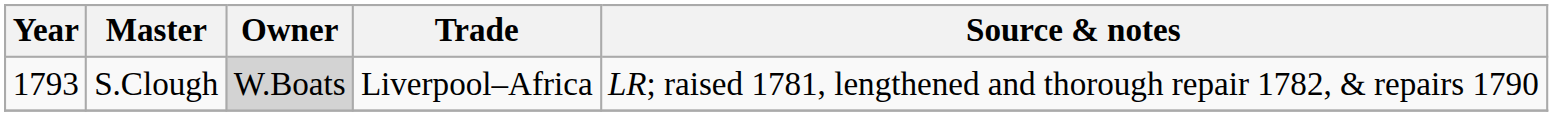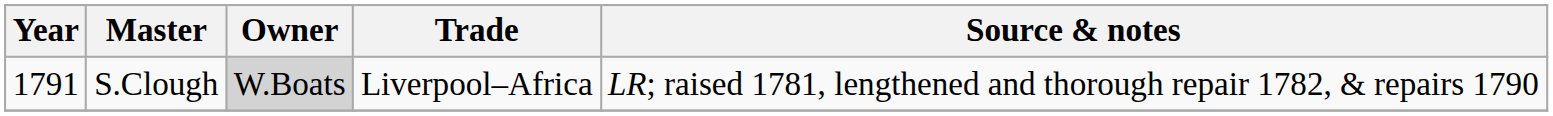S.Clough | Year: 1793 -> 1791
